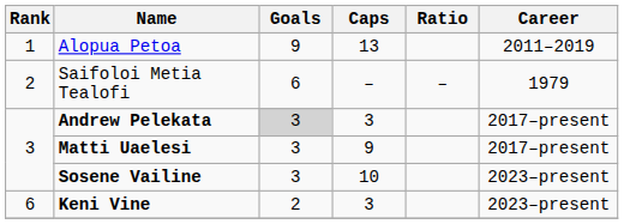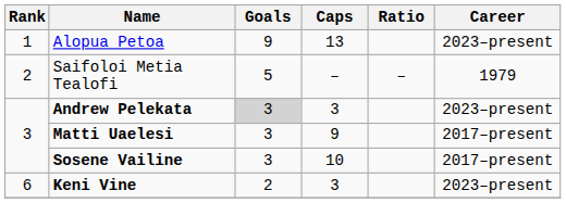Alopua Petoa | Career: 2011–2019 -> 2023–present
Saifoloi Metia Tealofi | Goals: 6 -> 5
Andrew Pelekata | Career: 2017–present -> 2023–present
Sosene Vailine | Career: 2023–present -> 2017–present
